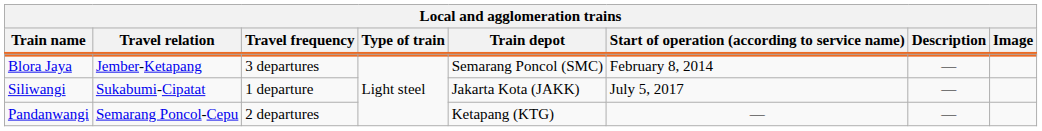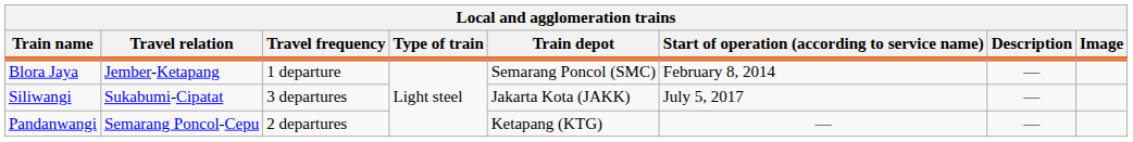Blora Jaya | Travel frequency: 3 departures -> 1 departure
Siliwangi | Travel frequency: 1 departure -> 3 departures
